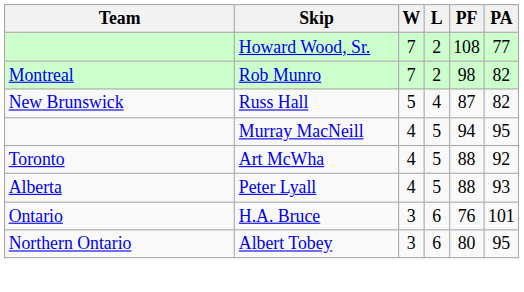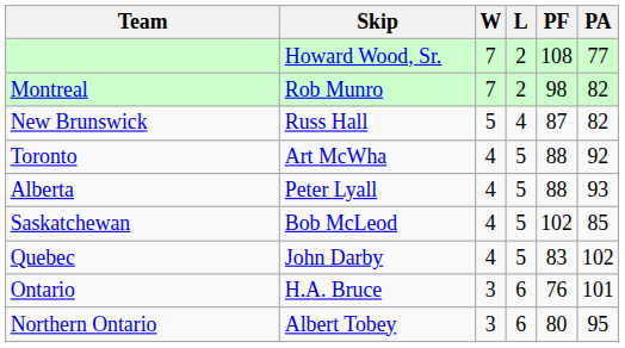- row: Murray MacNeill | 4 | 5 | 94 | 95
+ row: Saskatchewan | Bob McLeod | 4 | 5 | 102 | 85
+ row: Quebec | John Darby | 4 | 5 | 83 | 102
